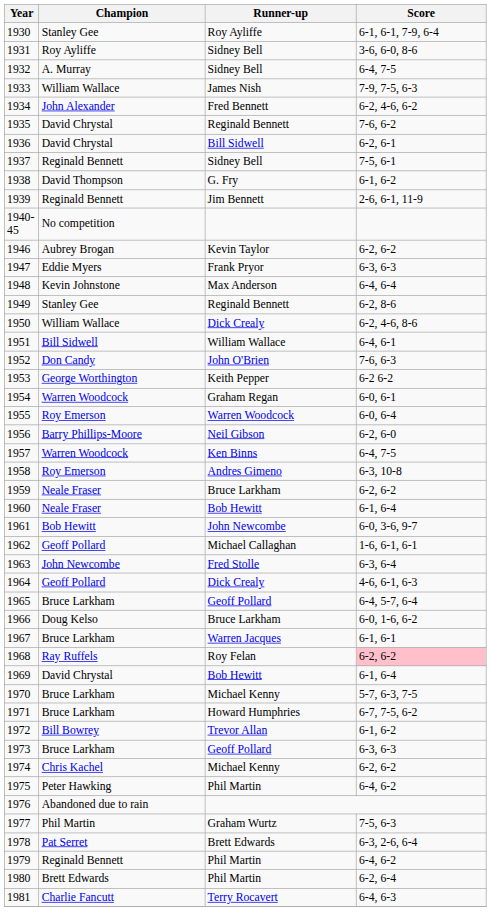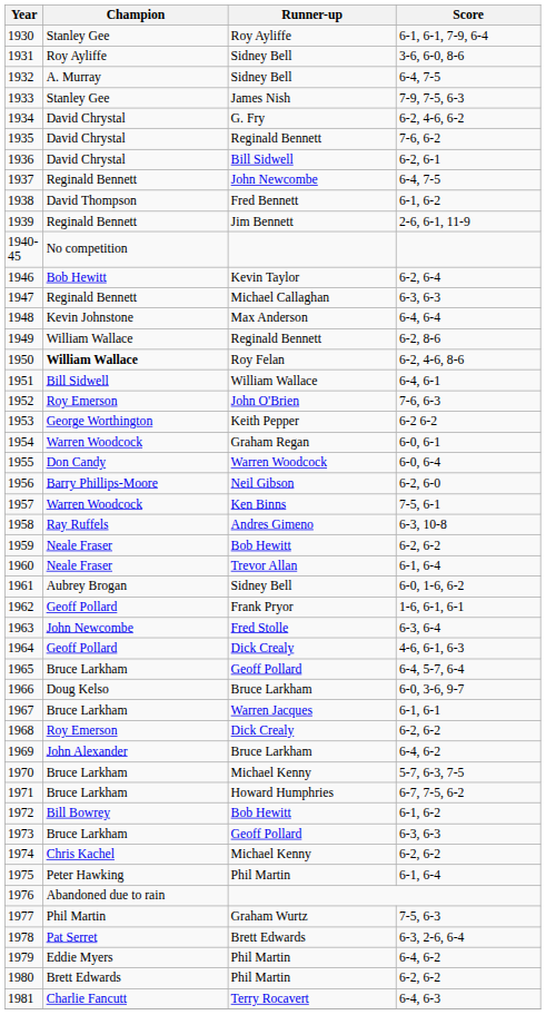1933 | Champion: William Wallace -> Stanley Gee
1934 | Champion: John Alexander -> David Chrystal
1934 | Runner-up: Fred Bennett -> G. Fry
1937 | Runner-up: Sidney Bell -> John Newcombe
1937 | Score: 7-5, 6-1 -> 6-4, 7-5
1938 | Runner-up: G. Fry -> Fred Bennett
1946 | Champion: Aubrey Brogan -> Bob Hewitt
1946 | Score: 6-2, 6-2 -> 6-2, 6-4
1947 | Champion: Eddie Myers -> Reginald Bennett
1947 | Runner-up: Frank Pryor -> Michael Callaghan
1949 | Champion: Stanley Gee -> William Wallace
1950 | Champion: normal -> bold
1950 | Runner-up: Dick Crealy -> Roy Felan
1952 | Champion: Don Candy -> Roy Emerson
1955 | Champion: Roy Emerson -> Don Candy
1957 | Score: 6-4, 7-5 -> 7-5, 6-1
1958 | Champion: Roy Emerson -> Ray Ruffels
1959 | Runner-up: Bruce Larkham -> Bob Hewitt
1960 | Runner-up: Bob Hewitt -> Trevor Allan
1961 | Champion: Bob Hewitt -> Aubrey Brogan
1961 | Runner-up: John Newcombe -> Sidney Bell
1961 | Score: 6-0, 3-6, 9-7 -> 6-0, 1-6, 6-2
1962 | Runner-up: Michael Callaghan -> Frank Pryor
1966 | Score: 6-0, 1-6, 6-2 -> 6-0, 3-6, 9-7
1968 | Champion: Ray Ruffels -> Roy Emerson
1968 | Runner-up: Roy Felan -> Dick Crealy
1968 | Score: pink background -> no background
1969 | Champion: David Chrystal -> John Alexander
1969 | Runner-up: Bob Hewitt -> Bruce Larkham
1969 | Score: 6-1, 6-4 -> 6-4, 6-2
1972 | Runner-up: Trevor Allan -> Bob Hewitt
1975 | Score: 6-4, 6-2 -> 6-1, 6-4
1979 | Champion: Reginald Bennett -> Eddie Myers
1980 | Score: 6-2, 6-4 -> 6-2, 6-2
